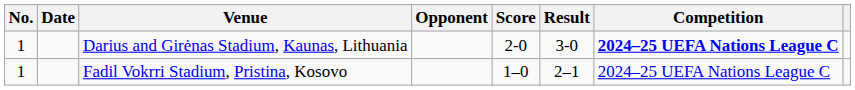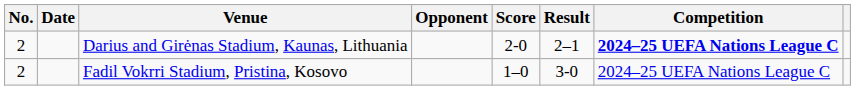Darius and Girėnas Stadium, Kaunas, Lithuania | No.: 1 -> 2
Darius and Girėnas Stadium, Kaunas, Lithuania | Result: 3-0 -> 2–1
Fadil Vokrri Stadium, Pristina, Kosovo | No.: 1 -> 2
Fadil Vokrri Stadium, Pristina, Kosovo | Result: 2–1 -> 3-0
